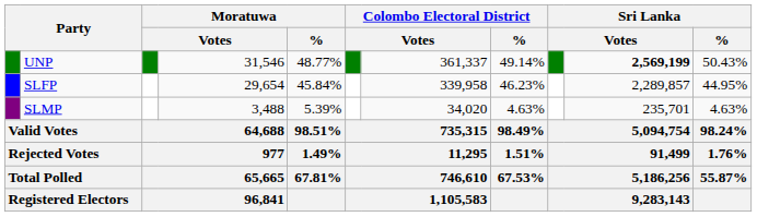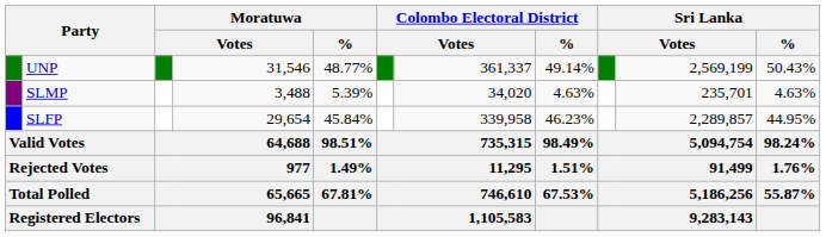UNP | column 10: bold -> normal
rows swapped: SLFP <-> SLMP
